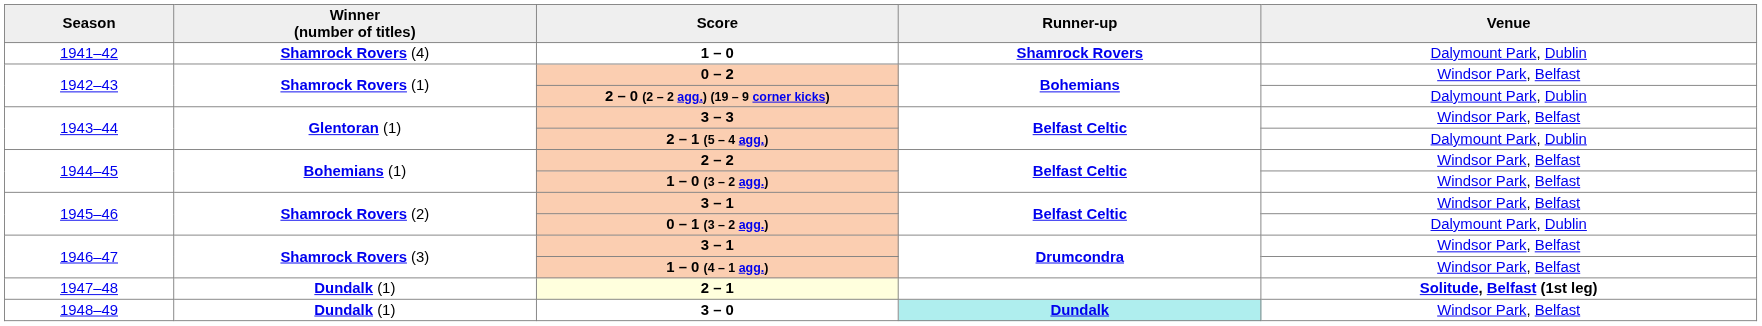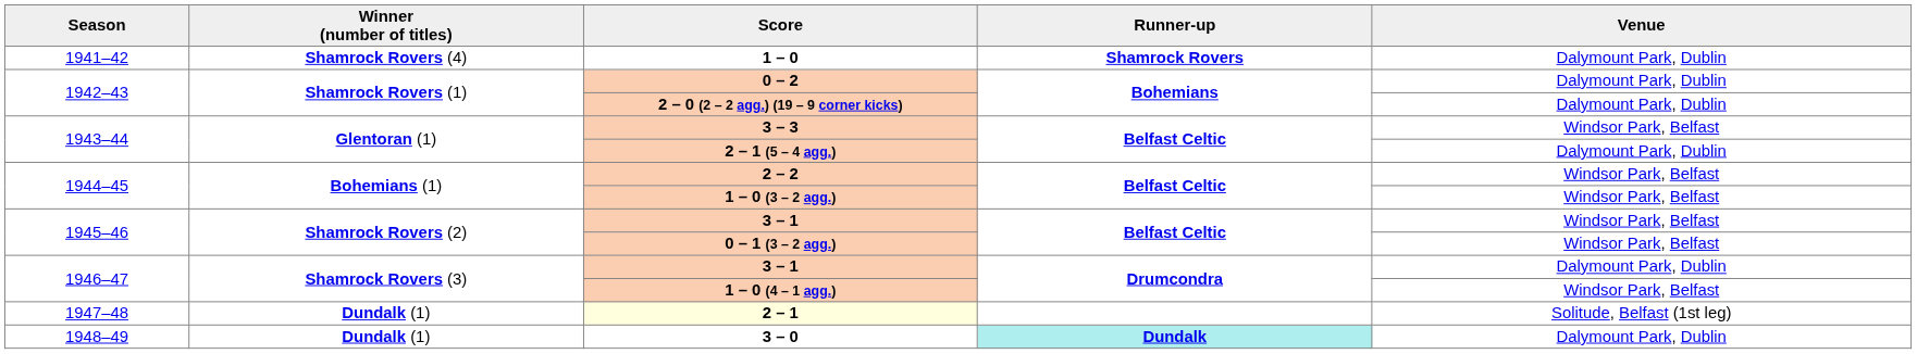0 – 2 | Venue: Windsor Park, Belfast -> Dalymount Park, Dublin
0 – 1 (3 – 2 agg.) | Venue: Dalymount Park, Dublin -> Windsor Park, Belfast
1946–47 / 3 – 1 | Venue: Windsor Park, Belfast -> Dalymount Park, Dublin
2 – 1 | Venue: bold -> normal
3 – 0 | Venue: Windsor Park, Belfast -> Dalymount Park, Dublin
